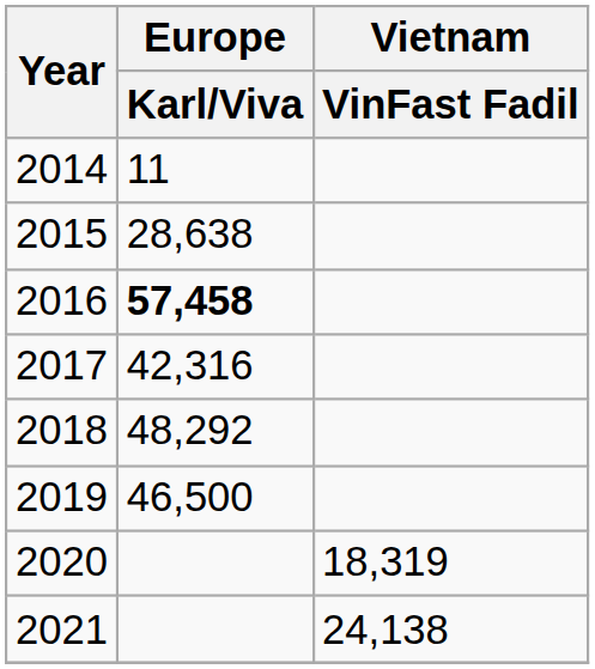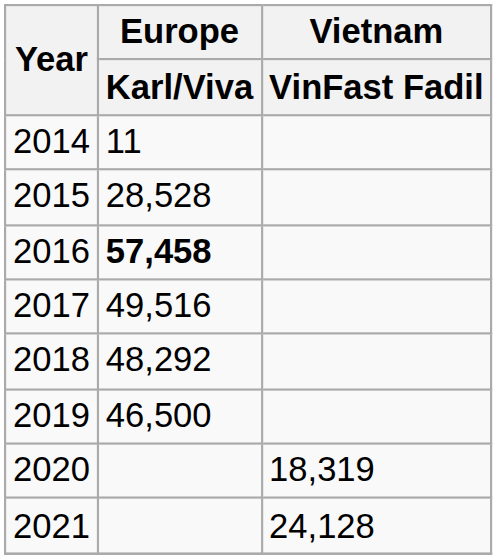2015 | Europe / Karl/Viva: 28,638 -> 28,528
2017 | Europe / Karl/Viva: 42,316 -> 49,516
2021 | Vietnam / VinFast Fadil: 24,138 -> 24,128
